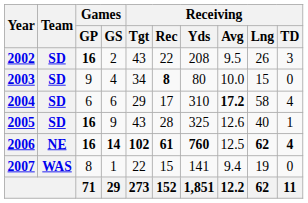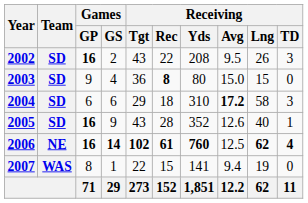2003 | Receiving / Tgt: 34 -> 36
2003 | Receiving / Avg: 10.0 -> 15.0
2004 | Receiving / Rec: 17 -> 18
2004 | Receiving / TD: 4 -> 3
2005 | Receiving / Yds: 325 -> 352
